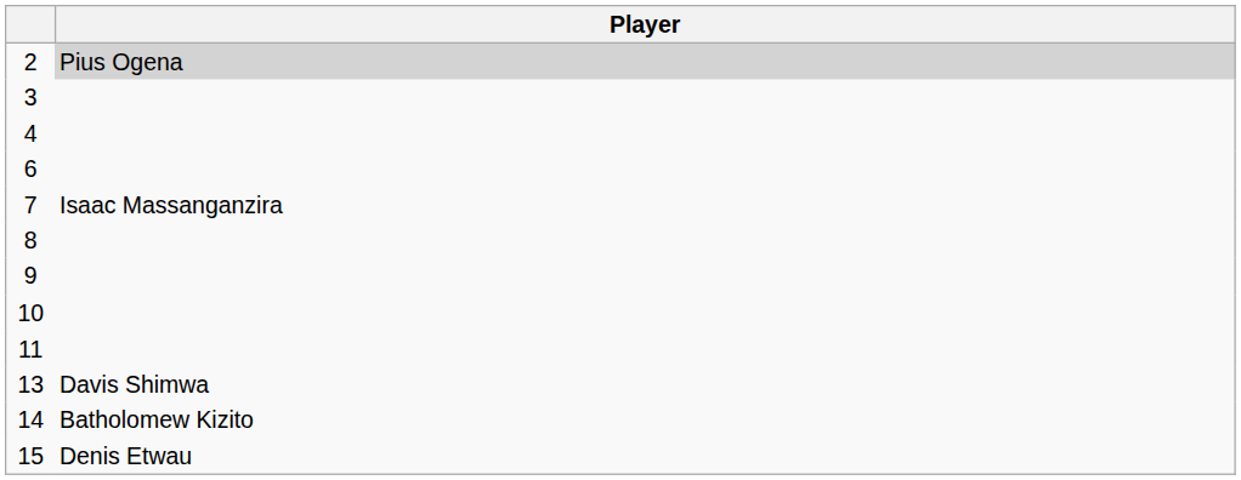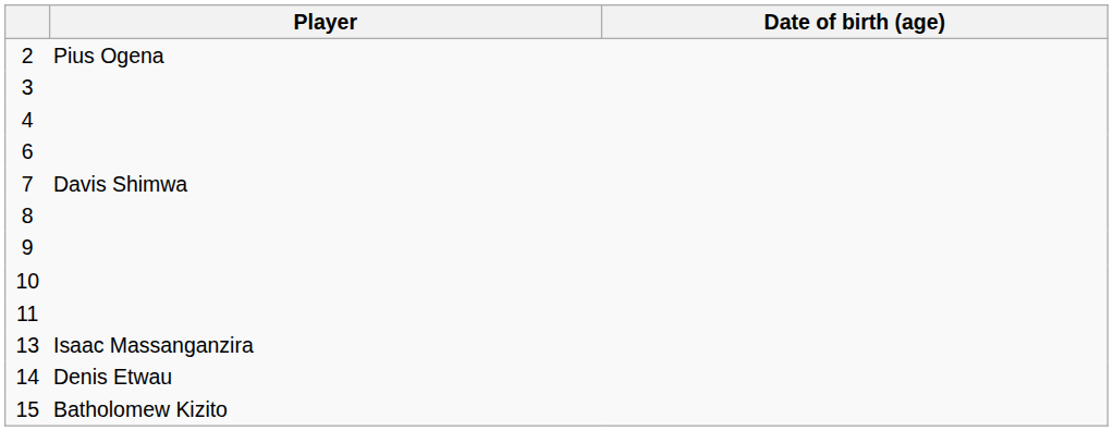+ column: Date of birth (age)
2 | Player: lightgrey background -> no background
7 | Player: Isaac Massanganzira -> Davis Shimwa
13 | Player: Davis Shimwa -> Isaac Massanganzira
14 | Player: Batholomew Kizito -> Denis Etwau
15 | Player: Denis Etwau -> Batholomew Kizito
